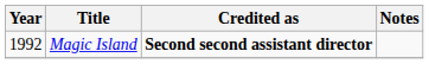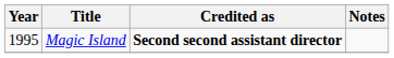Magic Island | Year: 1992 -> 1995
